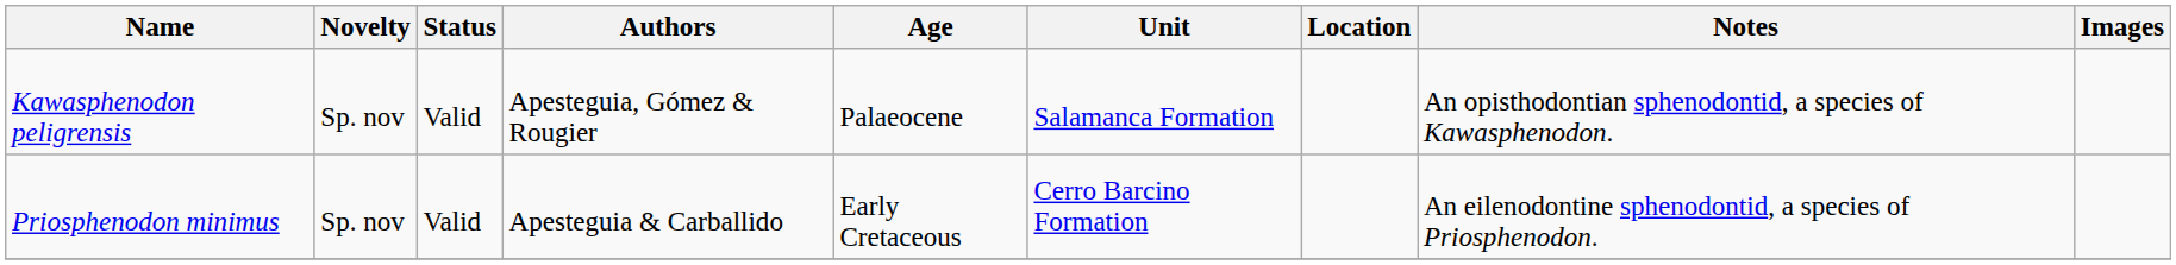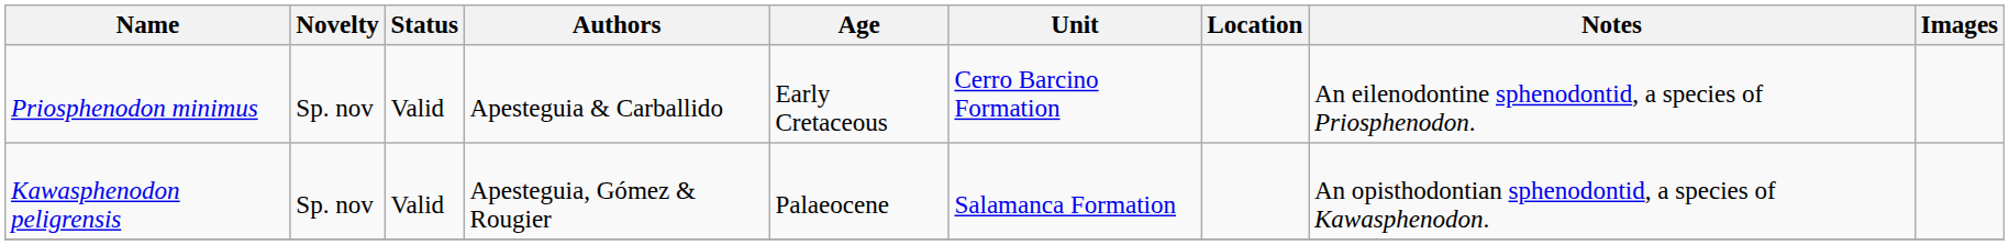rows swapped: Kawasphenodon peligrensis <-> Priosphenodon minimus
